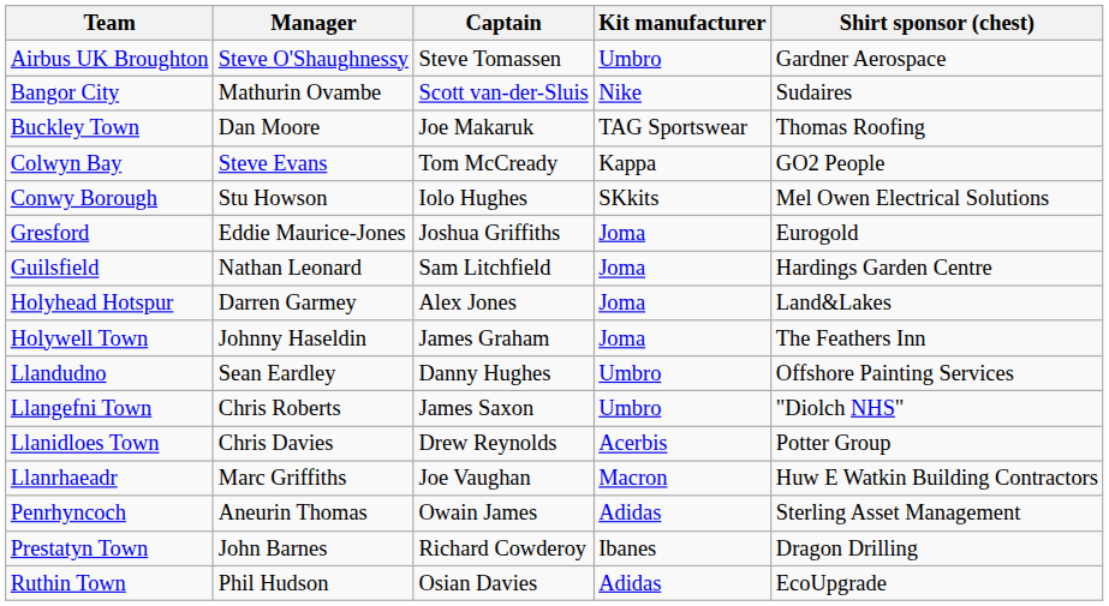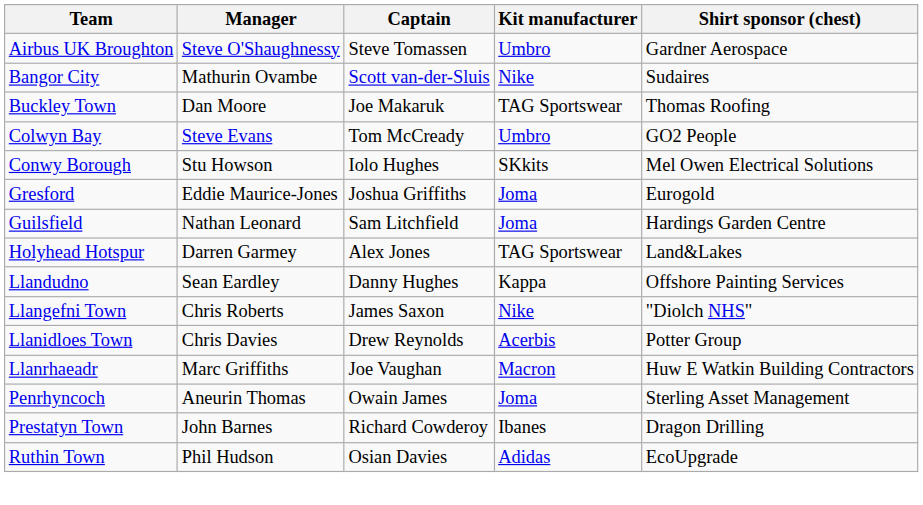Colwyn Bay | Kit manufacturer: Kappa -> Umbro
Holyhead Hotspur | Kit manufacturer: Joma -> TAG Sportswear
- row: Holywell Town | Johnny Haseldin | James Graham | Joma | The Feathers Inn
Llandudno | Kit manufacturer: Umbro -> Kappa
Llangefni Town | Kit manufacturer: Umbro -> Nike
Penrhyncoch | Kit manufacturer: Adidas -> Joma
